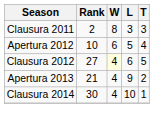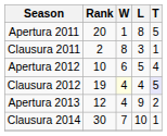+ row: Apertura 2011 | 20 | 1 | 8 | 5
Clausura 2011 | T: 3 -> 1
Clausura 2012 | Rank: 27 -> 19
Clausura 2012 | L: 6 -> 4
Clausura 2012 | T: no background -> lavender background
Apertura 2013 | Rank: 21 -> 12
Clausura 2014 | W: 4 -> 7
